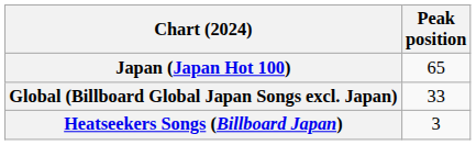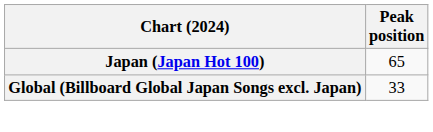- row: Heatseekers Songs (Billboard Japan) | 3
